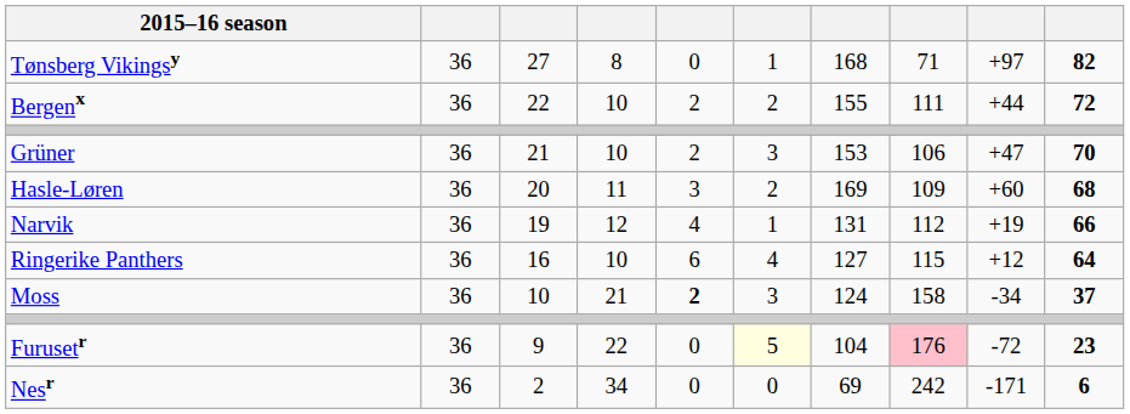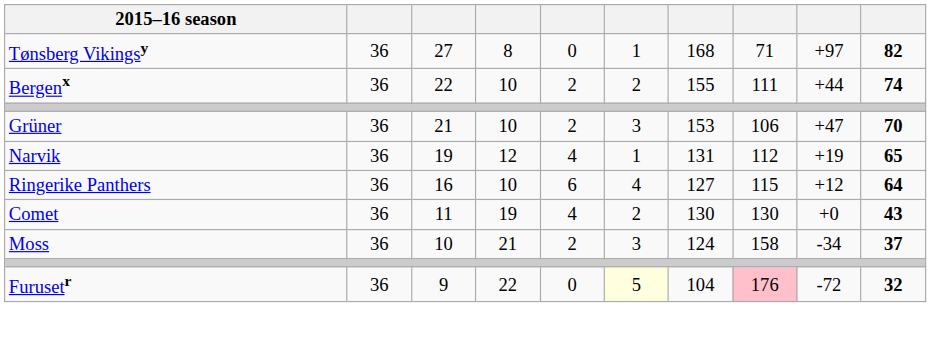Bergenx | column 10: 72 -> 74
- row: Hasle-Løren | 36 | 20 | 11 | 3 | 2 | 169 | 109 | +60 | 68
Narvik | column 10: 66 -> 65
+ row: Comet | 36 | 11 | 19 | 4 | 2 | 130 | 130 | +0 | 43
Moss | column 5: bold -> normal
Furusetr | column 10: 23 -> 32
- row: Nesr | 36 | 2 | 34 | 0 | 0 | 69 | 242 | -171 | 6
